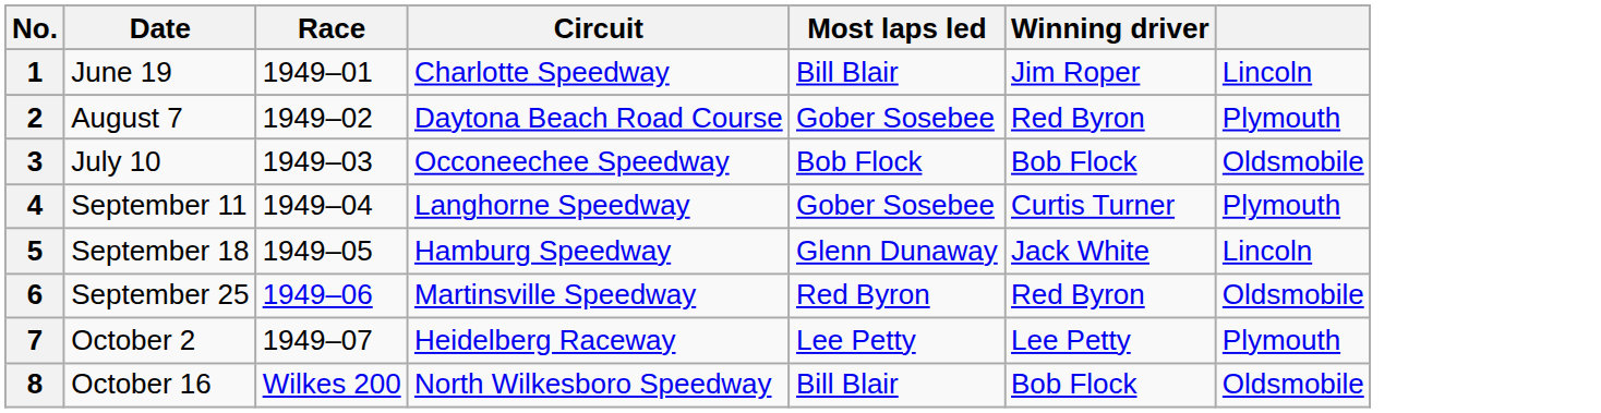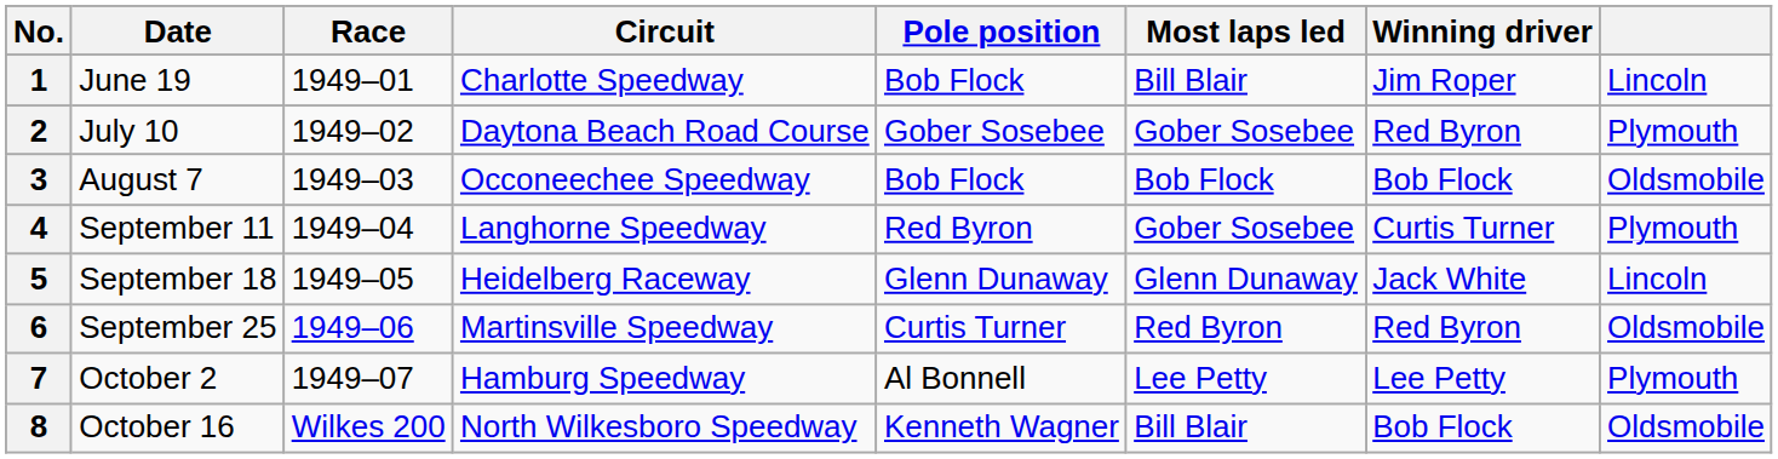+ column: Pole position | Bob Flock | Gober Sosebee | Bob Flock | Red Byron | Glenn Dunaway | Curtis Turner | Al Bonnell | Kenneth Wagner
2 | Date: August 7 -> July 10
3 | Date: July 10 -> August 7
5 | Circuit: Hamburg Speedway -> Heidelberg Raceway
7 | Circuit: Heidelberg Raceway -> Hamburg Speedway
